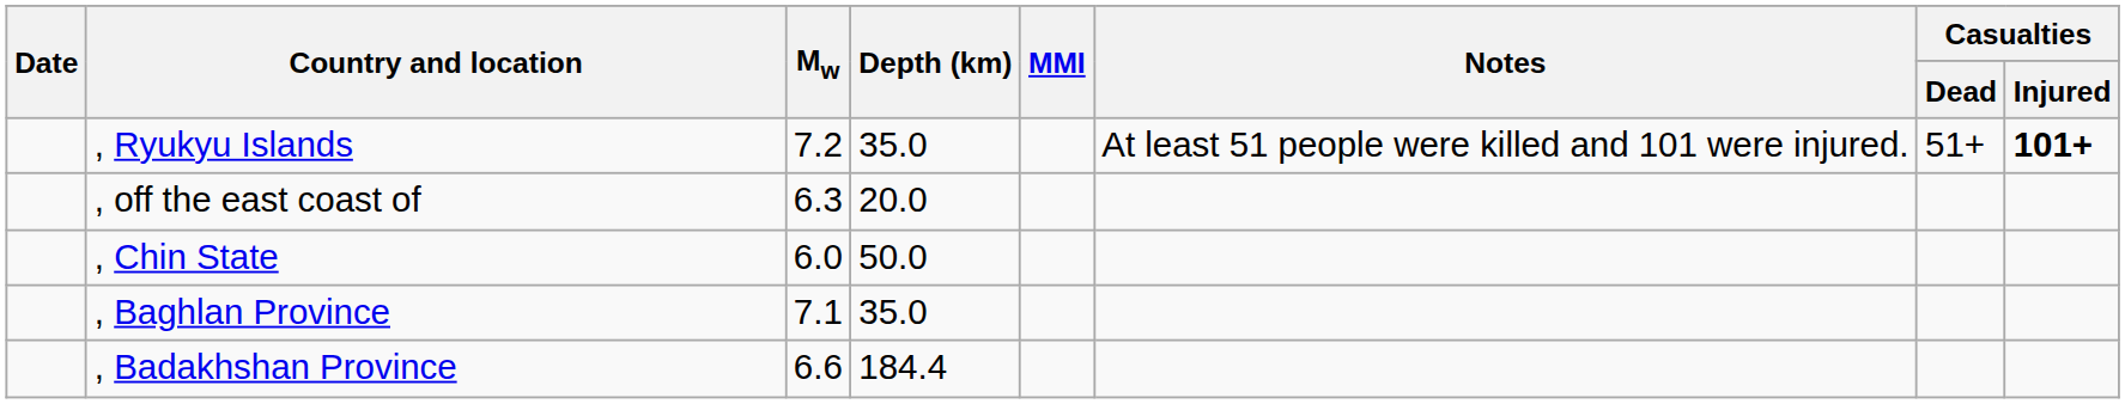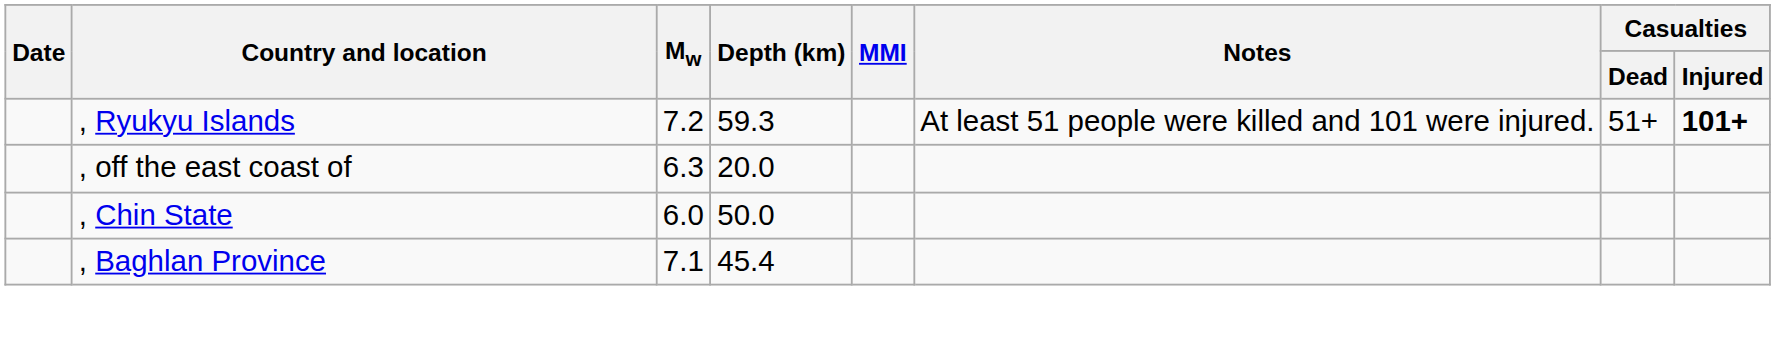, Ryukyu Islands | Depth (km): 35.0 -> 59.3
, Baghlan Province | Depth (km): 35.0 -> 45.4
- row: , Badakhshan Province | 6.6 | 184.4
